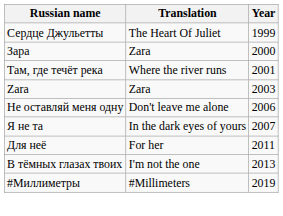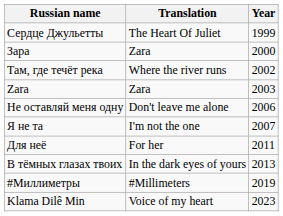Там, где течёт река | Year: 2001 -> 2002
Я не та | Translation: In the dark eyes of yours -> I'm not the one
В тёмных глазах твоих | Translation: I'm not the one -> In the dark eyes of yours
+ row: Klama Dilê Min | Voice of my heart | 2023
